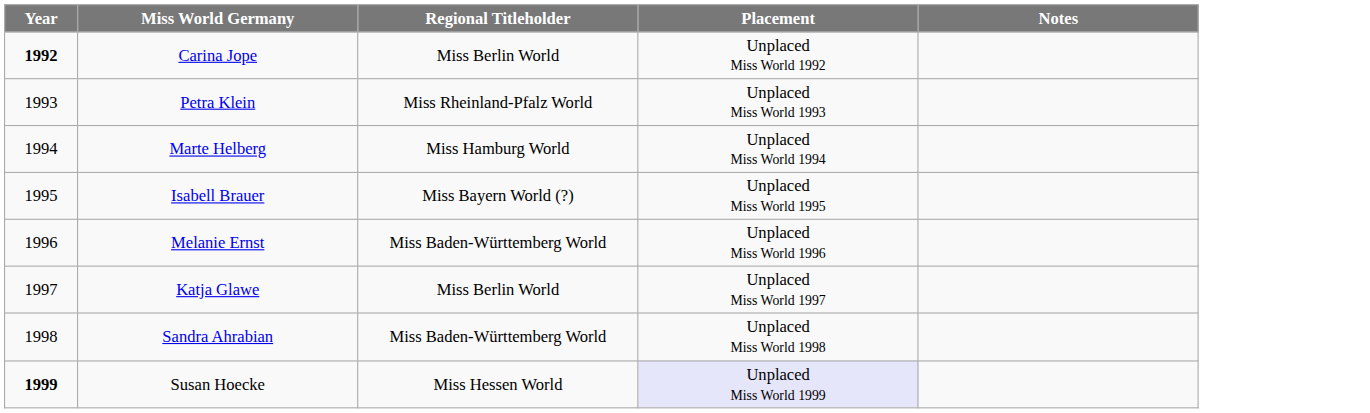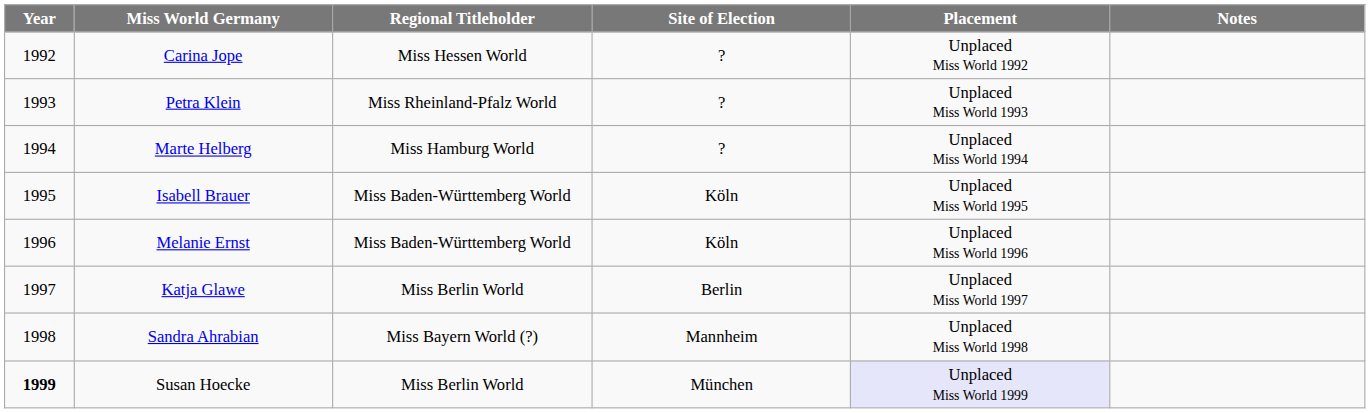+ column: Site of Election | ? | ? | ? | Köln | Köln | Berlin | Mannheim | München
Carina Jope | Year: bold -> normal
Carina Jope | Regional Titleholder: Miss Berlin World -> Miss Hessen World
Isabell Brauer | Regional Titleholder: Miss Bayern World (?) -> Miss Baden-Württemberg World
Sandra Ahrabian | Regional Titleholder: Miss Baden-Württemberg World -> Miss Bayern World (?)
Susan Hoecke | Regional Titleholder: Miss Hessen World -> Miss Berlin World
